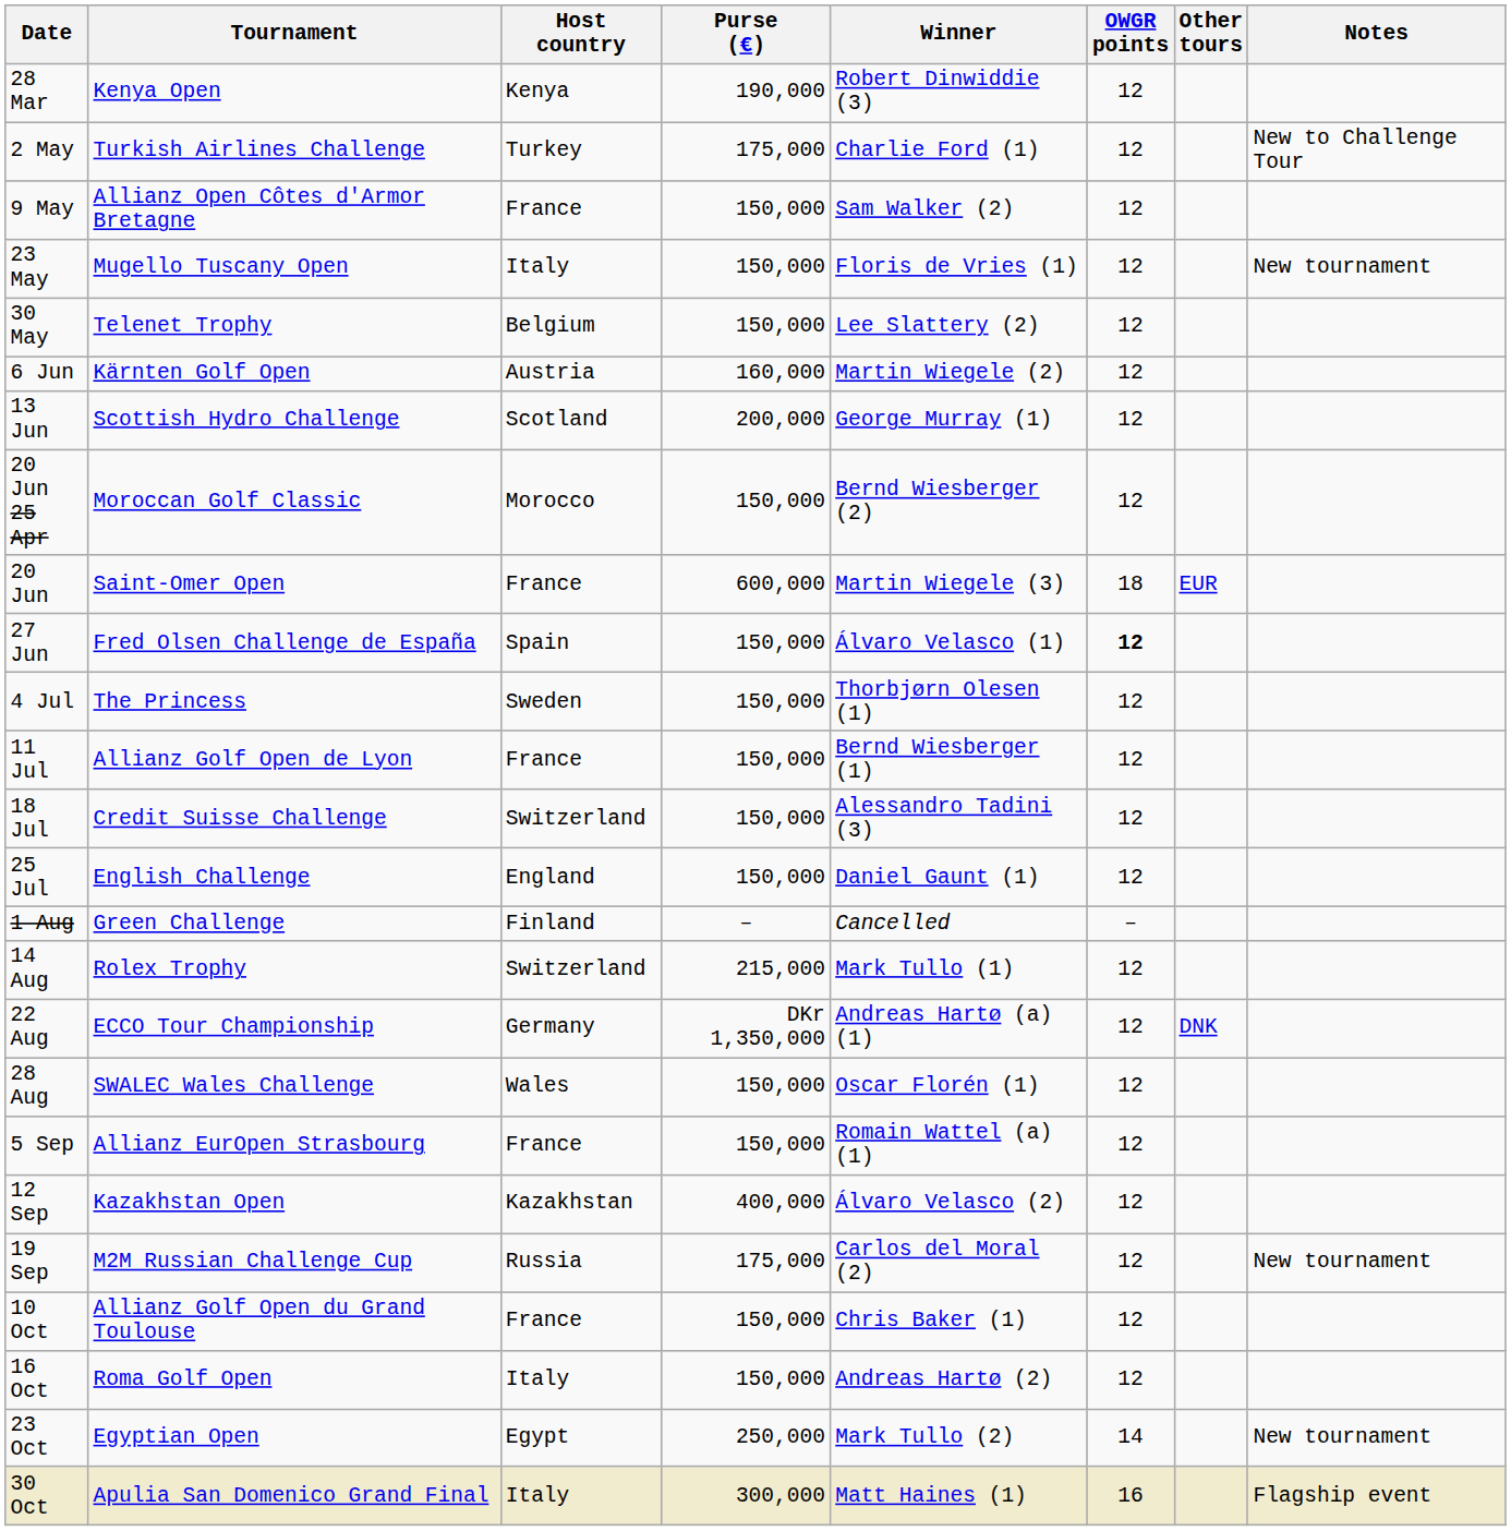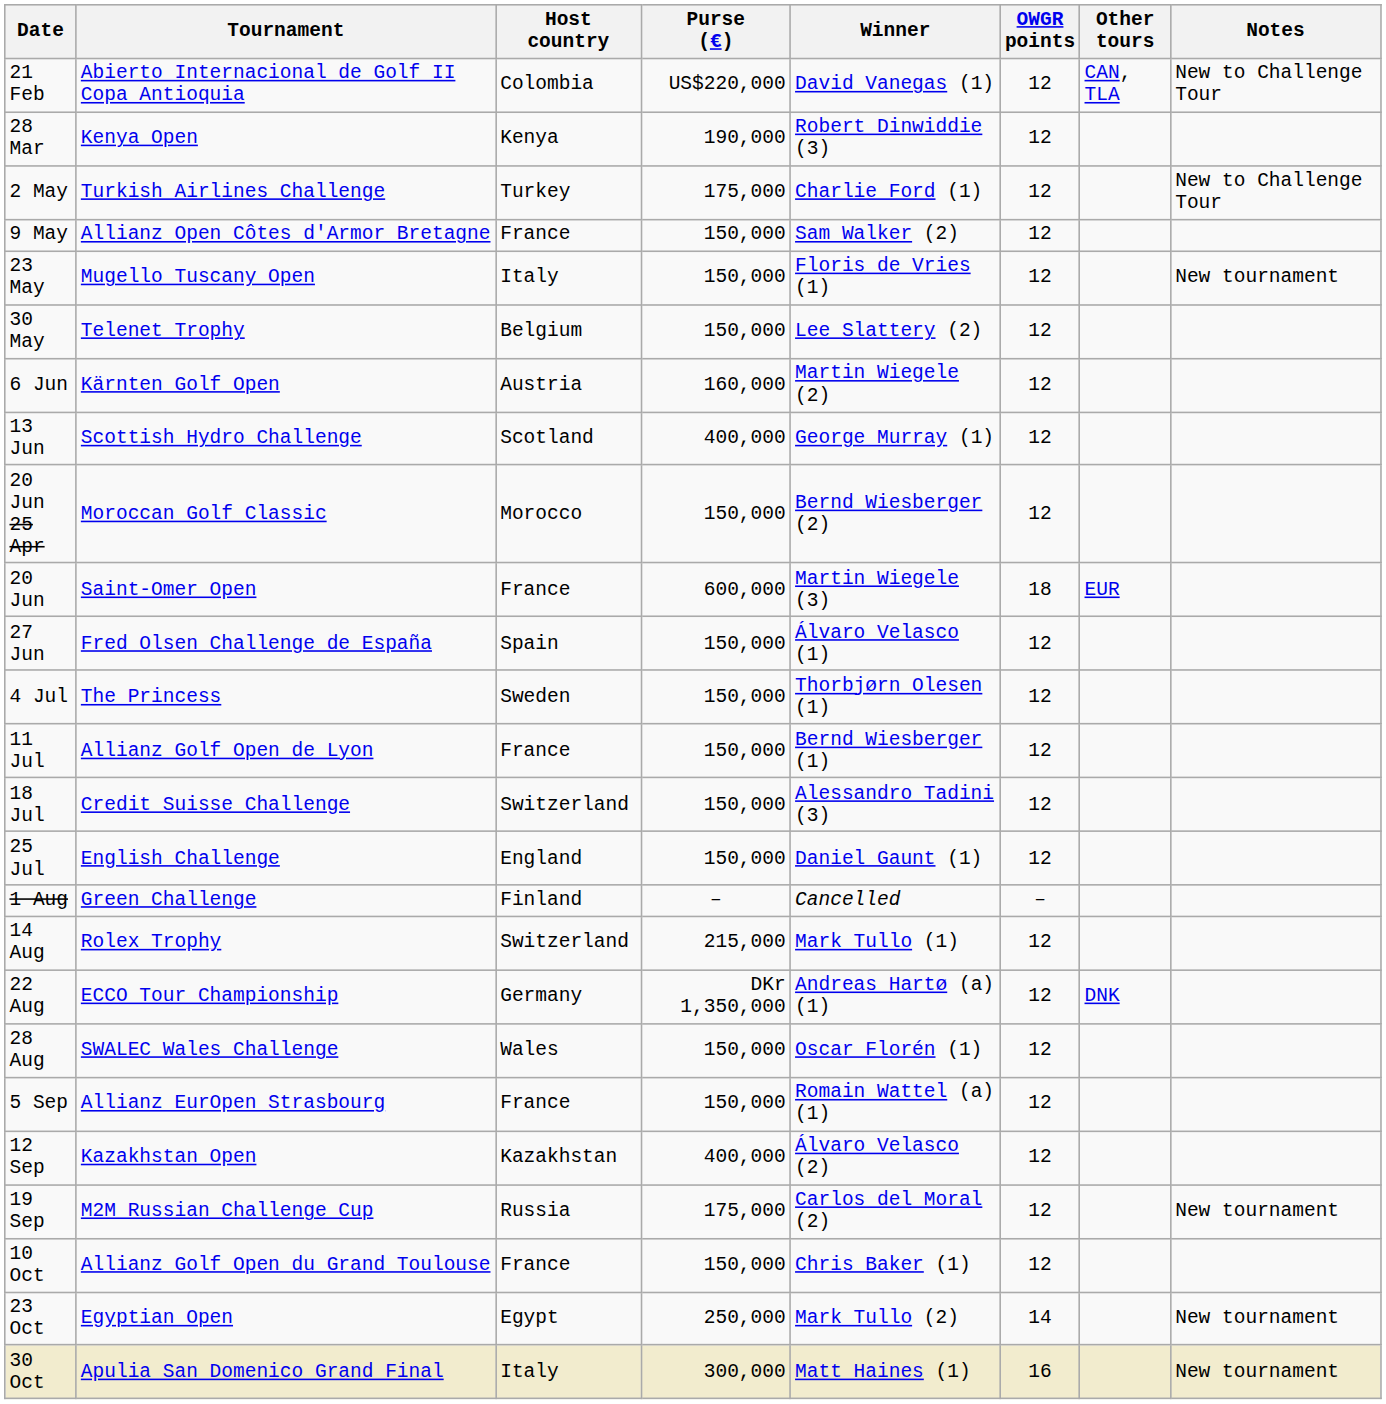+ row: 21 Feb | Abierto Internacional de Golf II Copa Antioquia | Colombia | US$220,000 | David Vanegas (1) | 12 | CAN, TLA | New to Challenge Tour
13 Jun | Purse (€): 200,000 -> 400,000
27 Jun | OWGR points: bold -> normal
- row: 16 Oct | Roma Golf Open | Italy | 150,000 | Andreas Hartø (2) | 12
30 Oct | Notes: Flagship event -> New tournament
